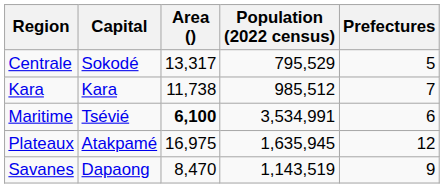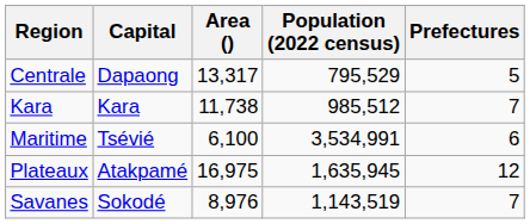Centrale | Capital: Sokodé -> Dapaong
Maritime | Area (): bold -> normal
Savanes | Capital: Dapaong -> Sokodé
Savanes | Area (): 8,470 -> 8,976
Savanes | Prefectures: 9 -> 7
